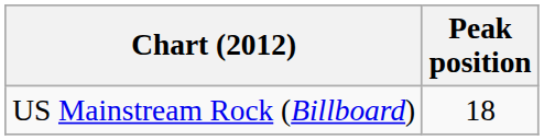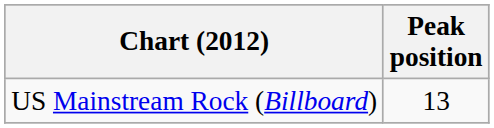US Mainstream Rock (Billboard) | Peak position: 18 -> 13
